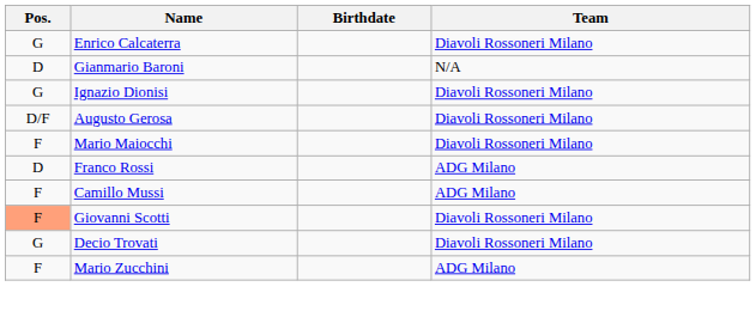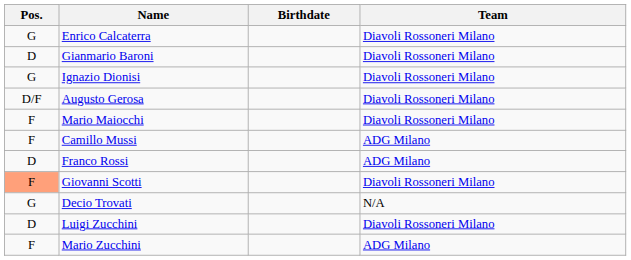Gianmario Baroni | Team: N/A -> Diavoli Rossoneri Milano
rows swapped: Camillo Mussi <-> Franco Rossi
Decio Trovati | Team: Diavoli Rossoneri Milano -> N/A
+ row: D | Luigi Zucchini | Diavoli Rossoneri Milano
